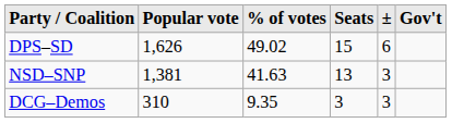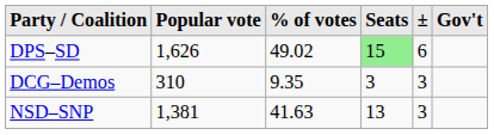DPS–SD | Seats: no background -> lightgreen background
rows swapped: NSD–SNP <-> DCG–Demos
